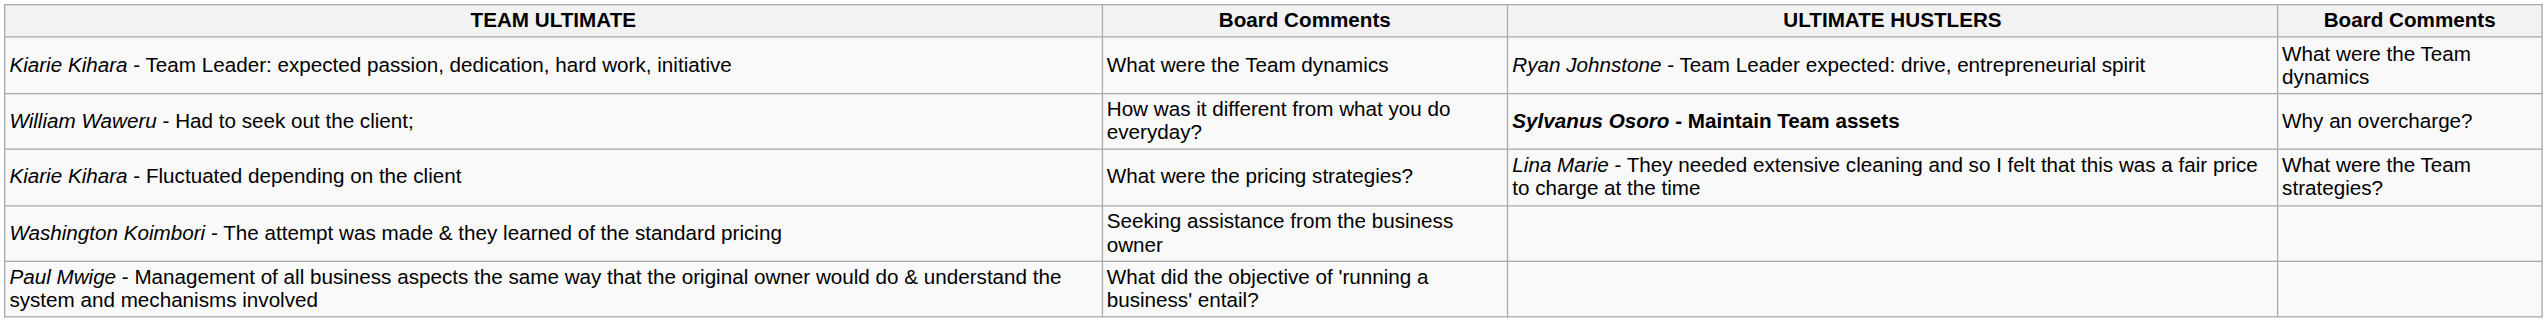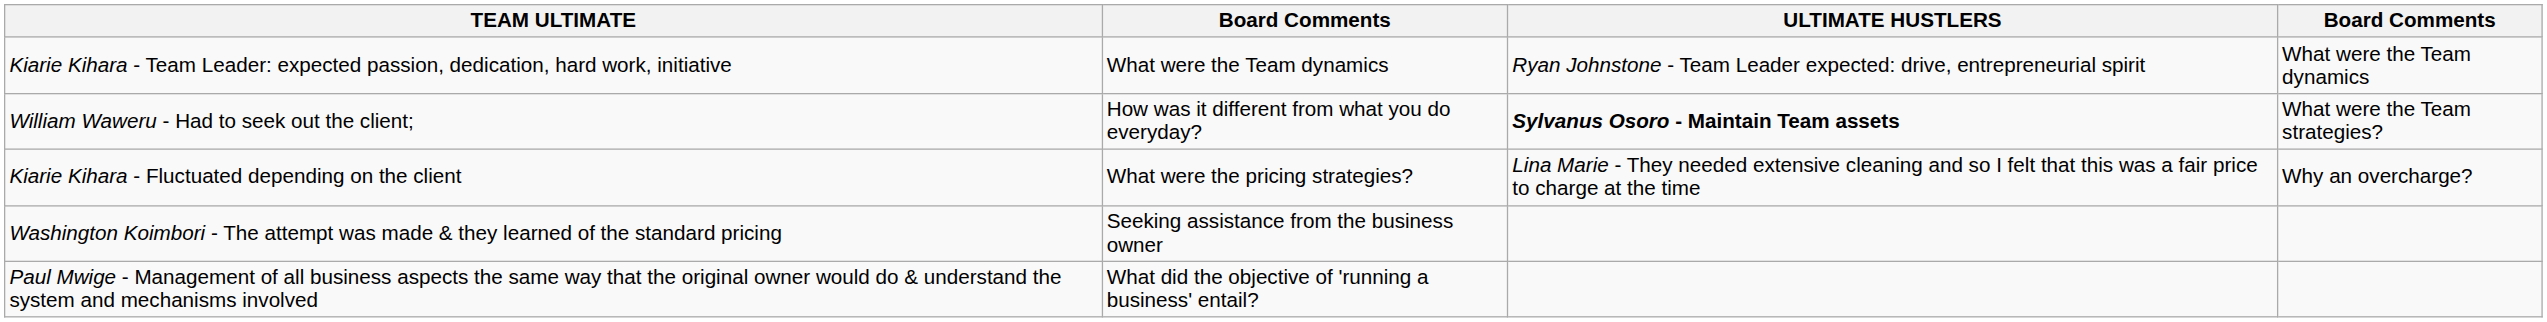William Waweru - Had to seek out the client; | column 4: Why an overcharge? -> What were the Team strategies?
Kiarie Kihara - Fluctuated depending on the client | column 4: What were the Team strategies? -> Why an overcharge?
